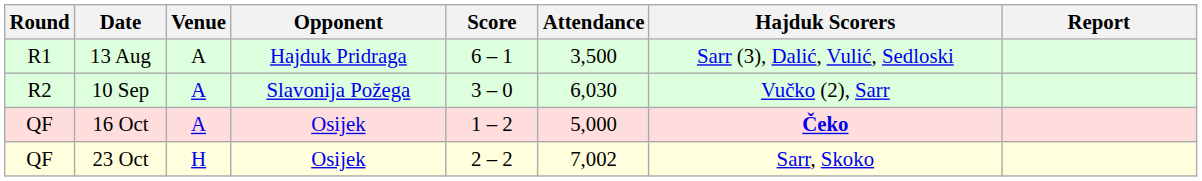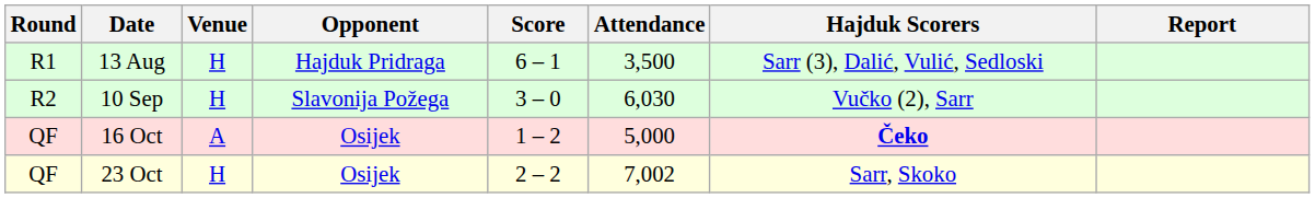13 Aug | Venue: A -> H
10 Sep | Venue: A -> H
